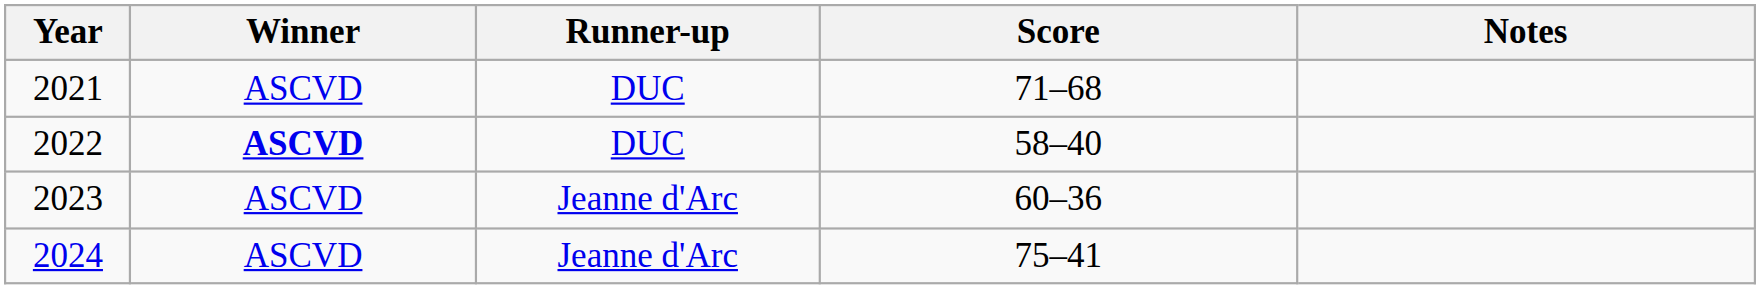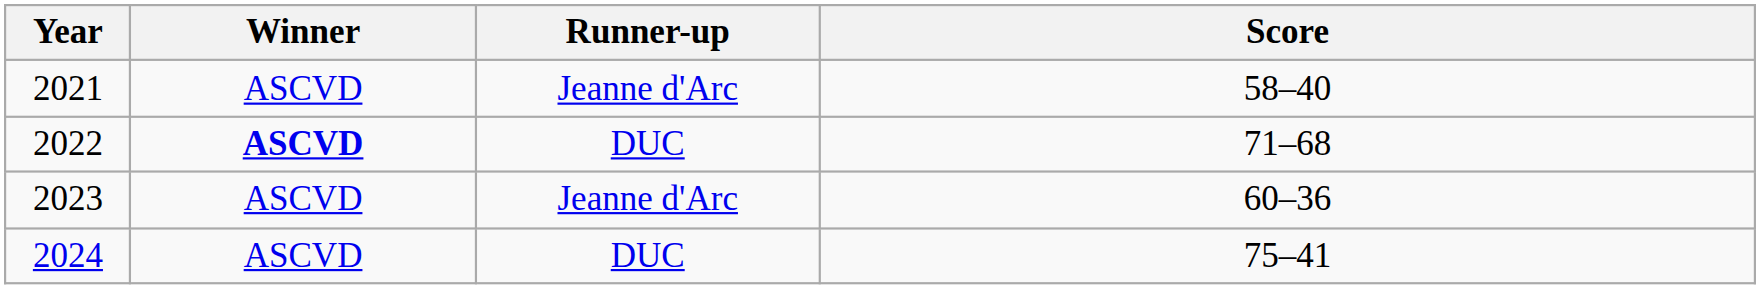- column: Notes
2021 | Runner-up: DUC -> Jeanne d'Arc
2021 | Score: 71–68 -> 58–40
2022 | Score: 58–40 -> 71–68
2024 | Runner-up: Jeanne d'Arc -> DUC
